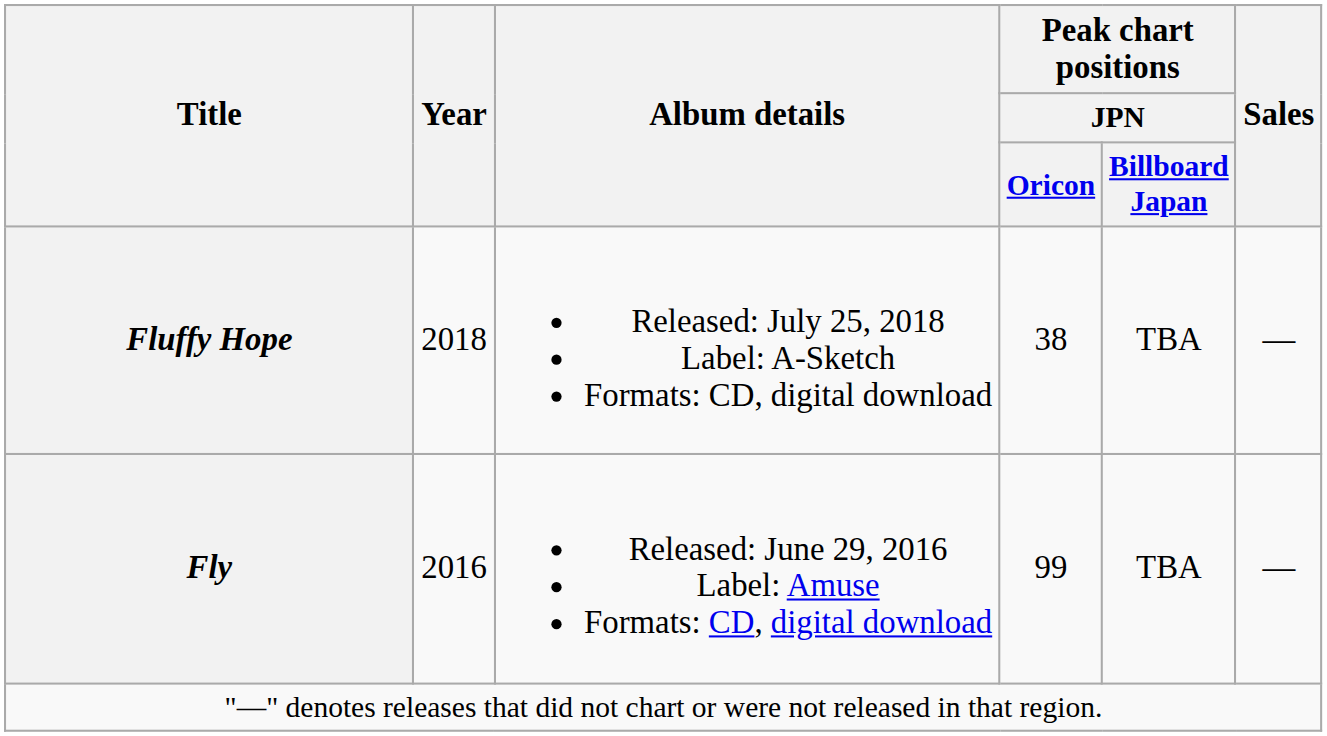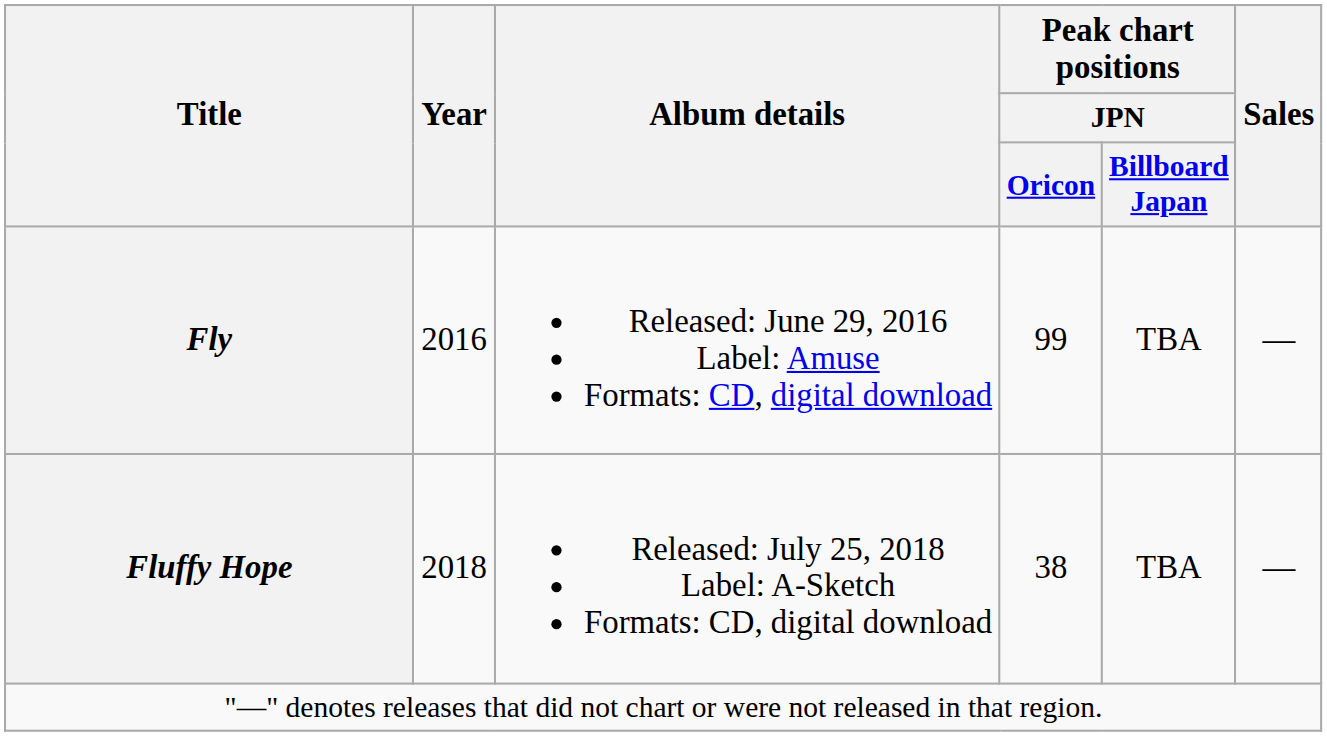rows swapped: Fly <-> Fluffy Hope
